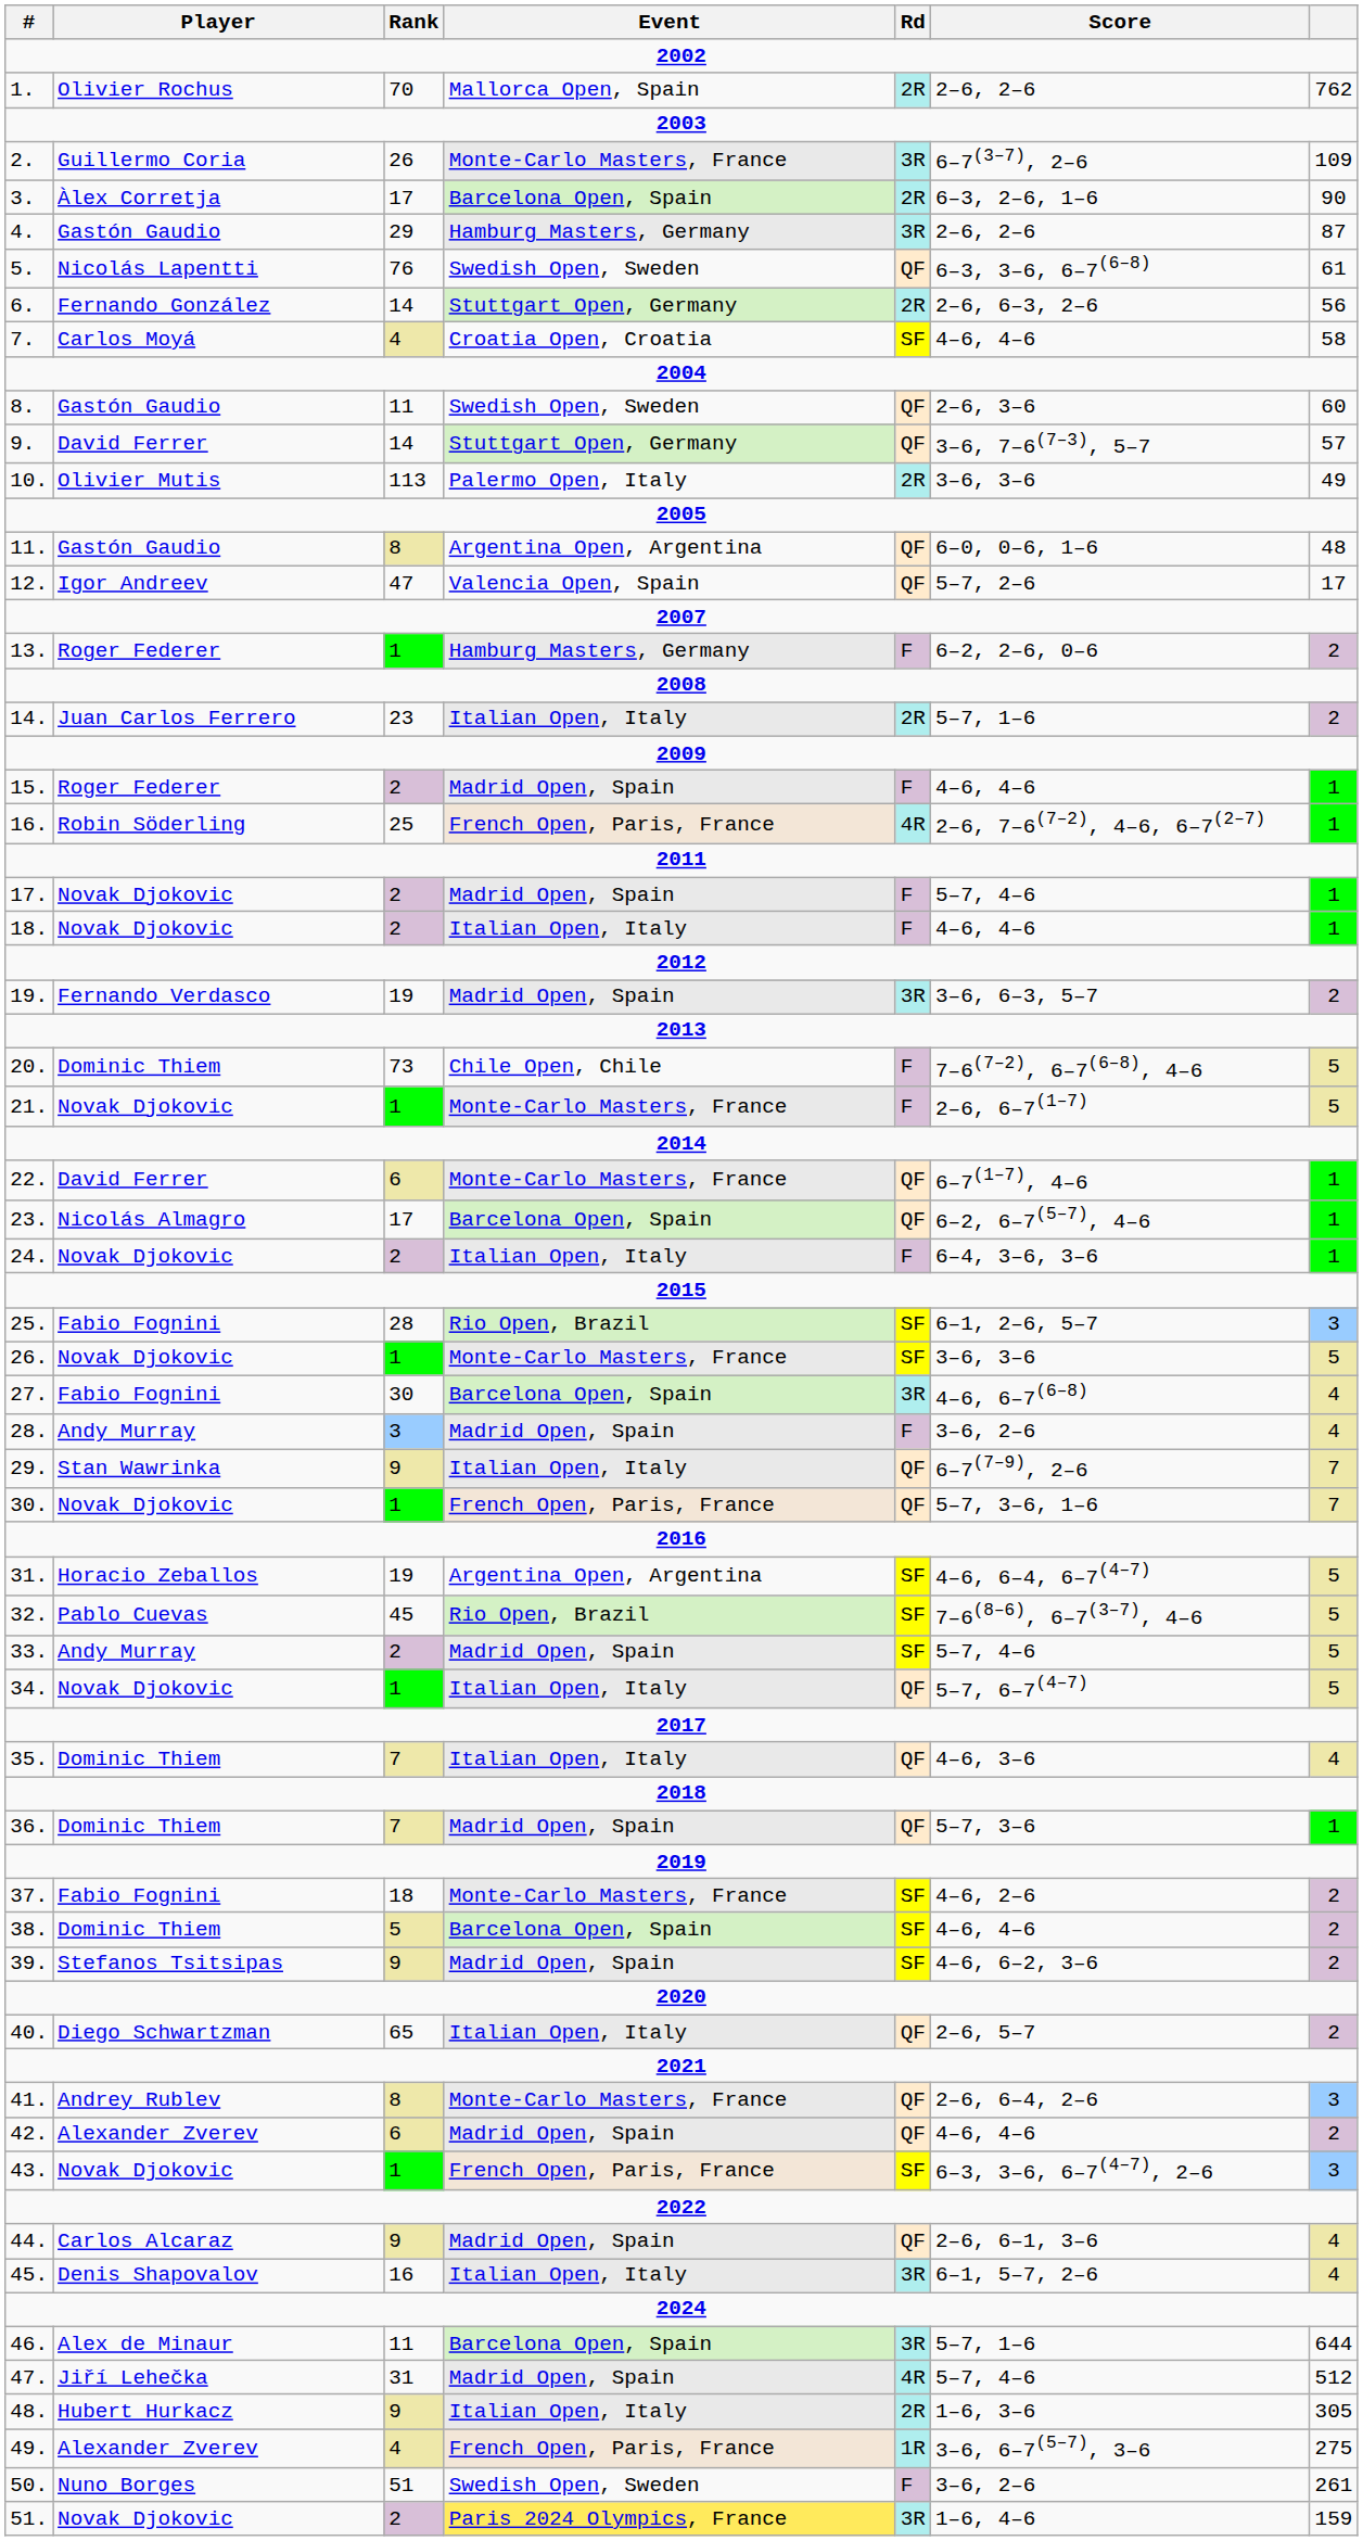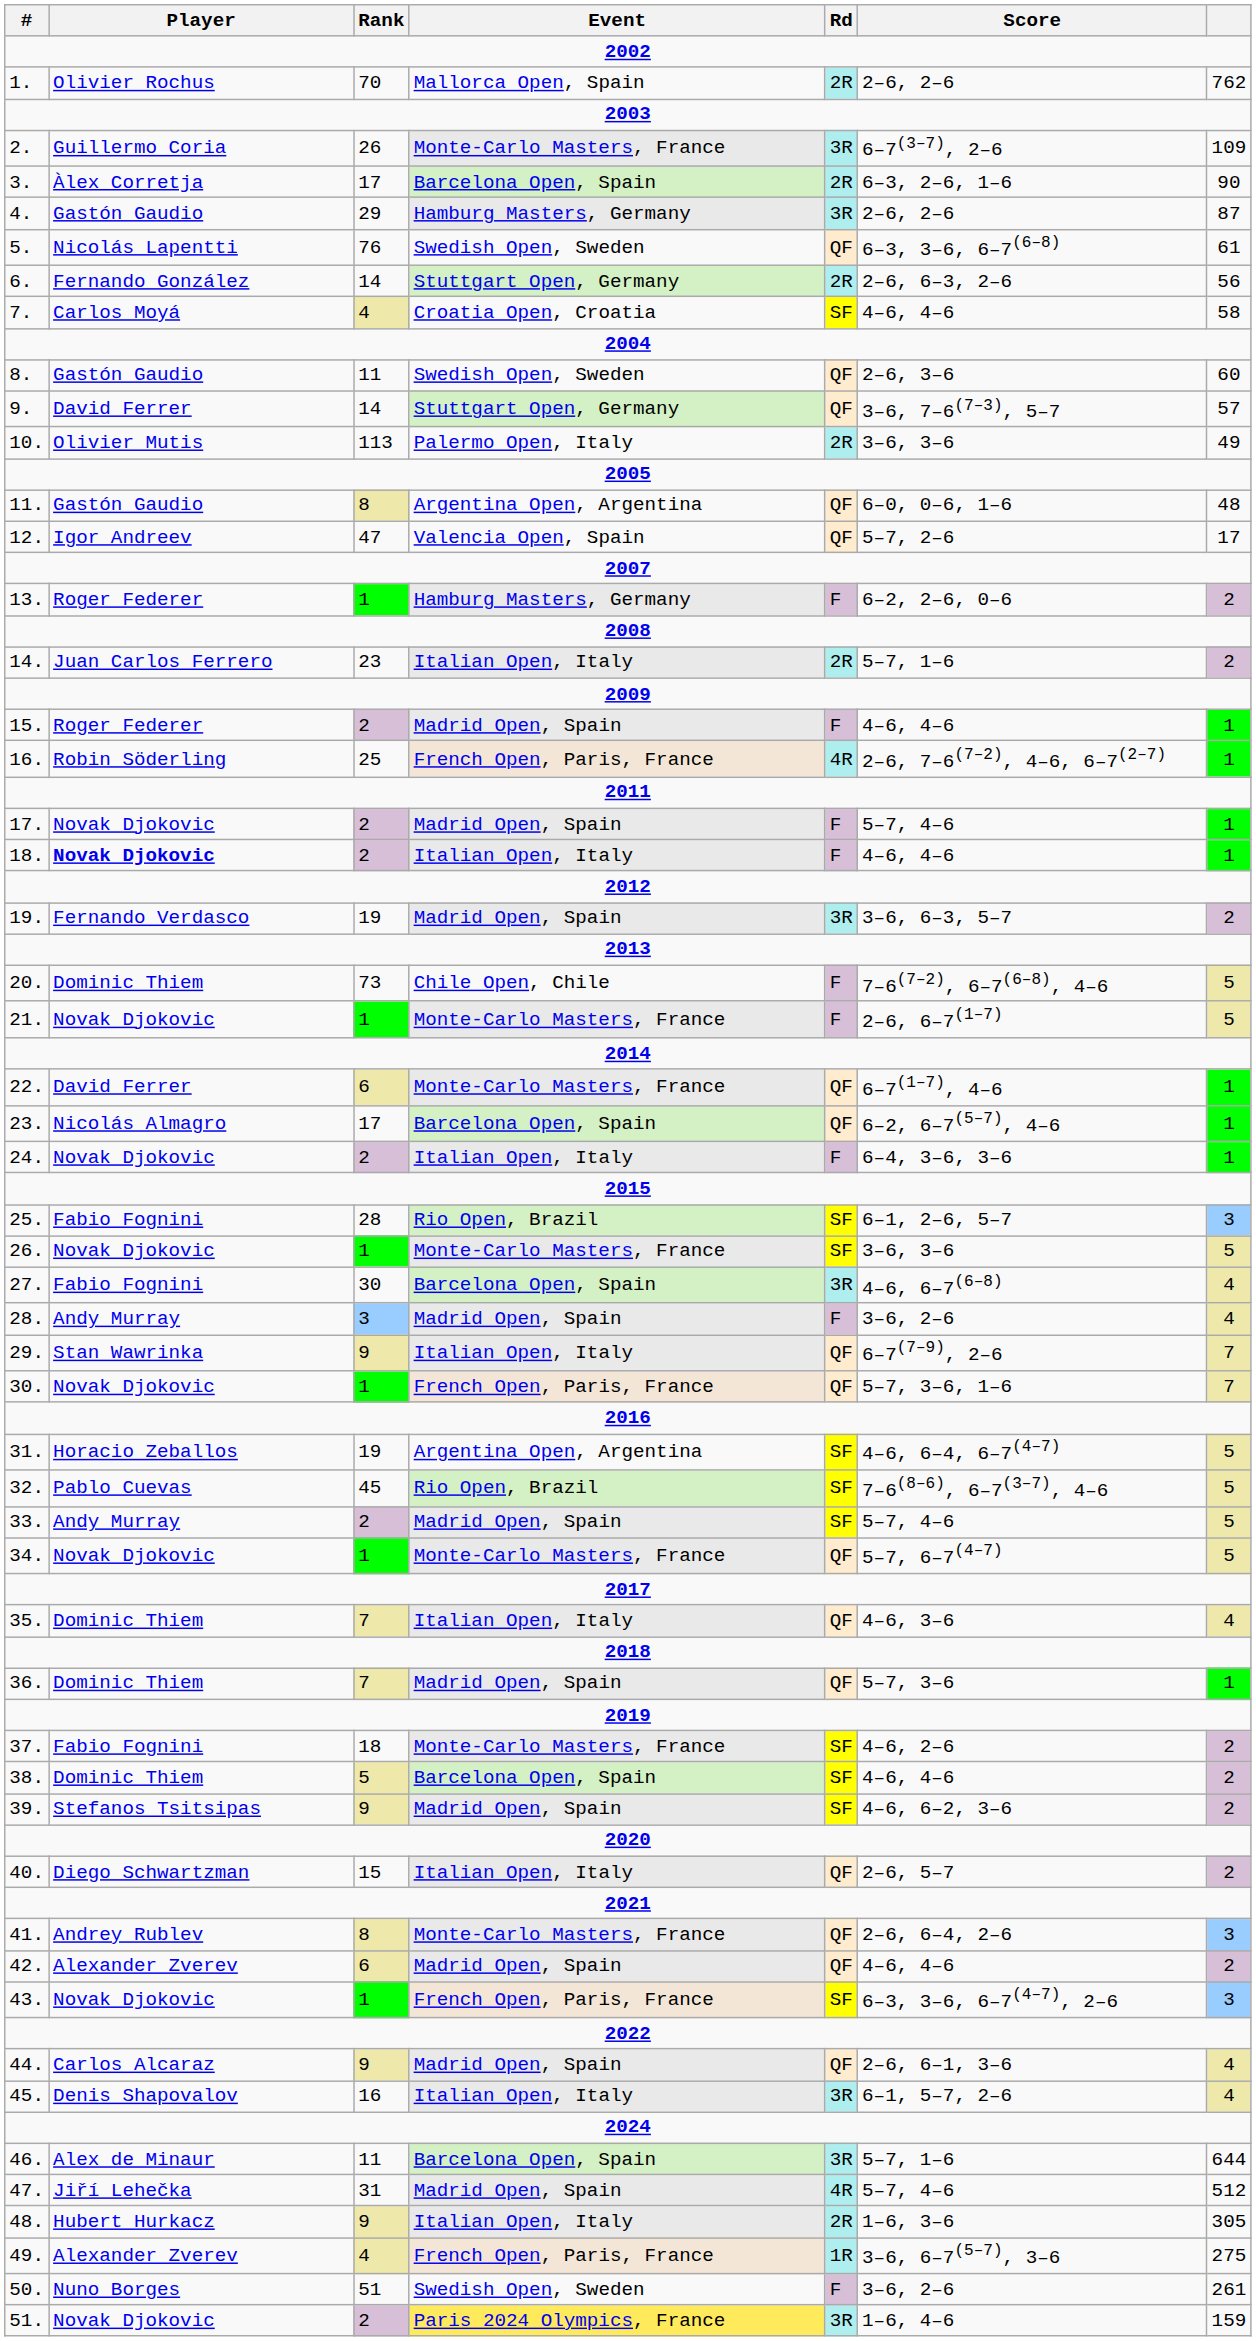18. | Player: normal -> bold
34. | Event: Italian Open, Italy -> Monte-Carlo Masters, France
40. | Rank: 65 -> 15
